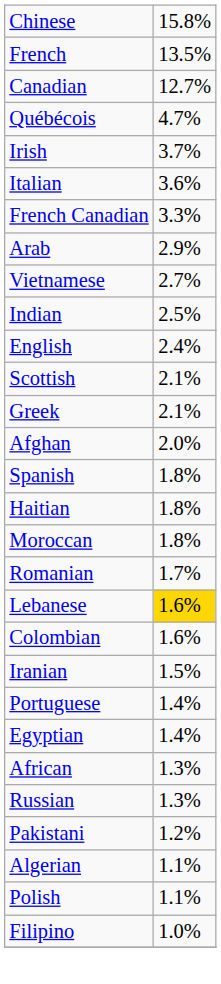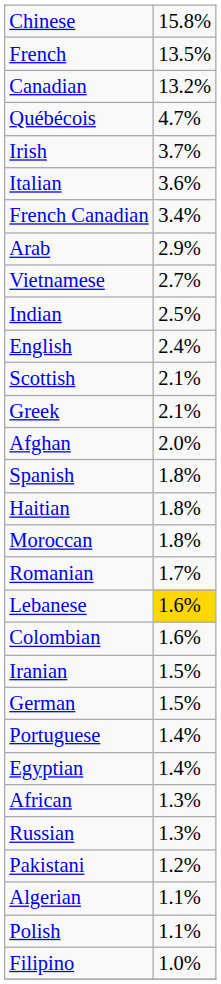Canadian | column 2: 12.7% -> 13.2%
French Canadian | column 2: 3.3% -> 3.4%
+ row: German | 1.5%
